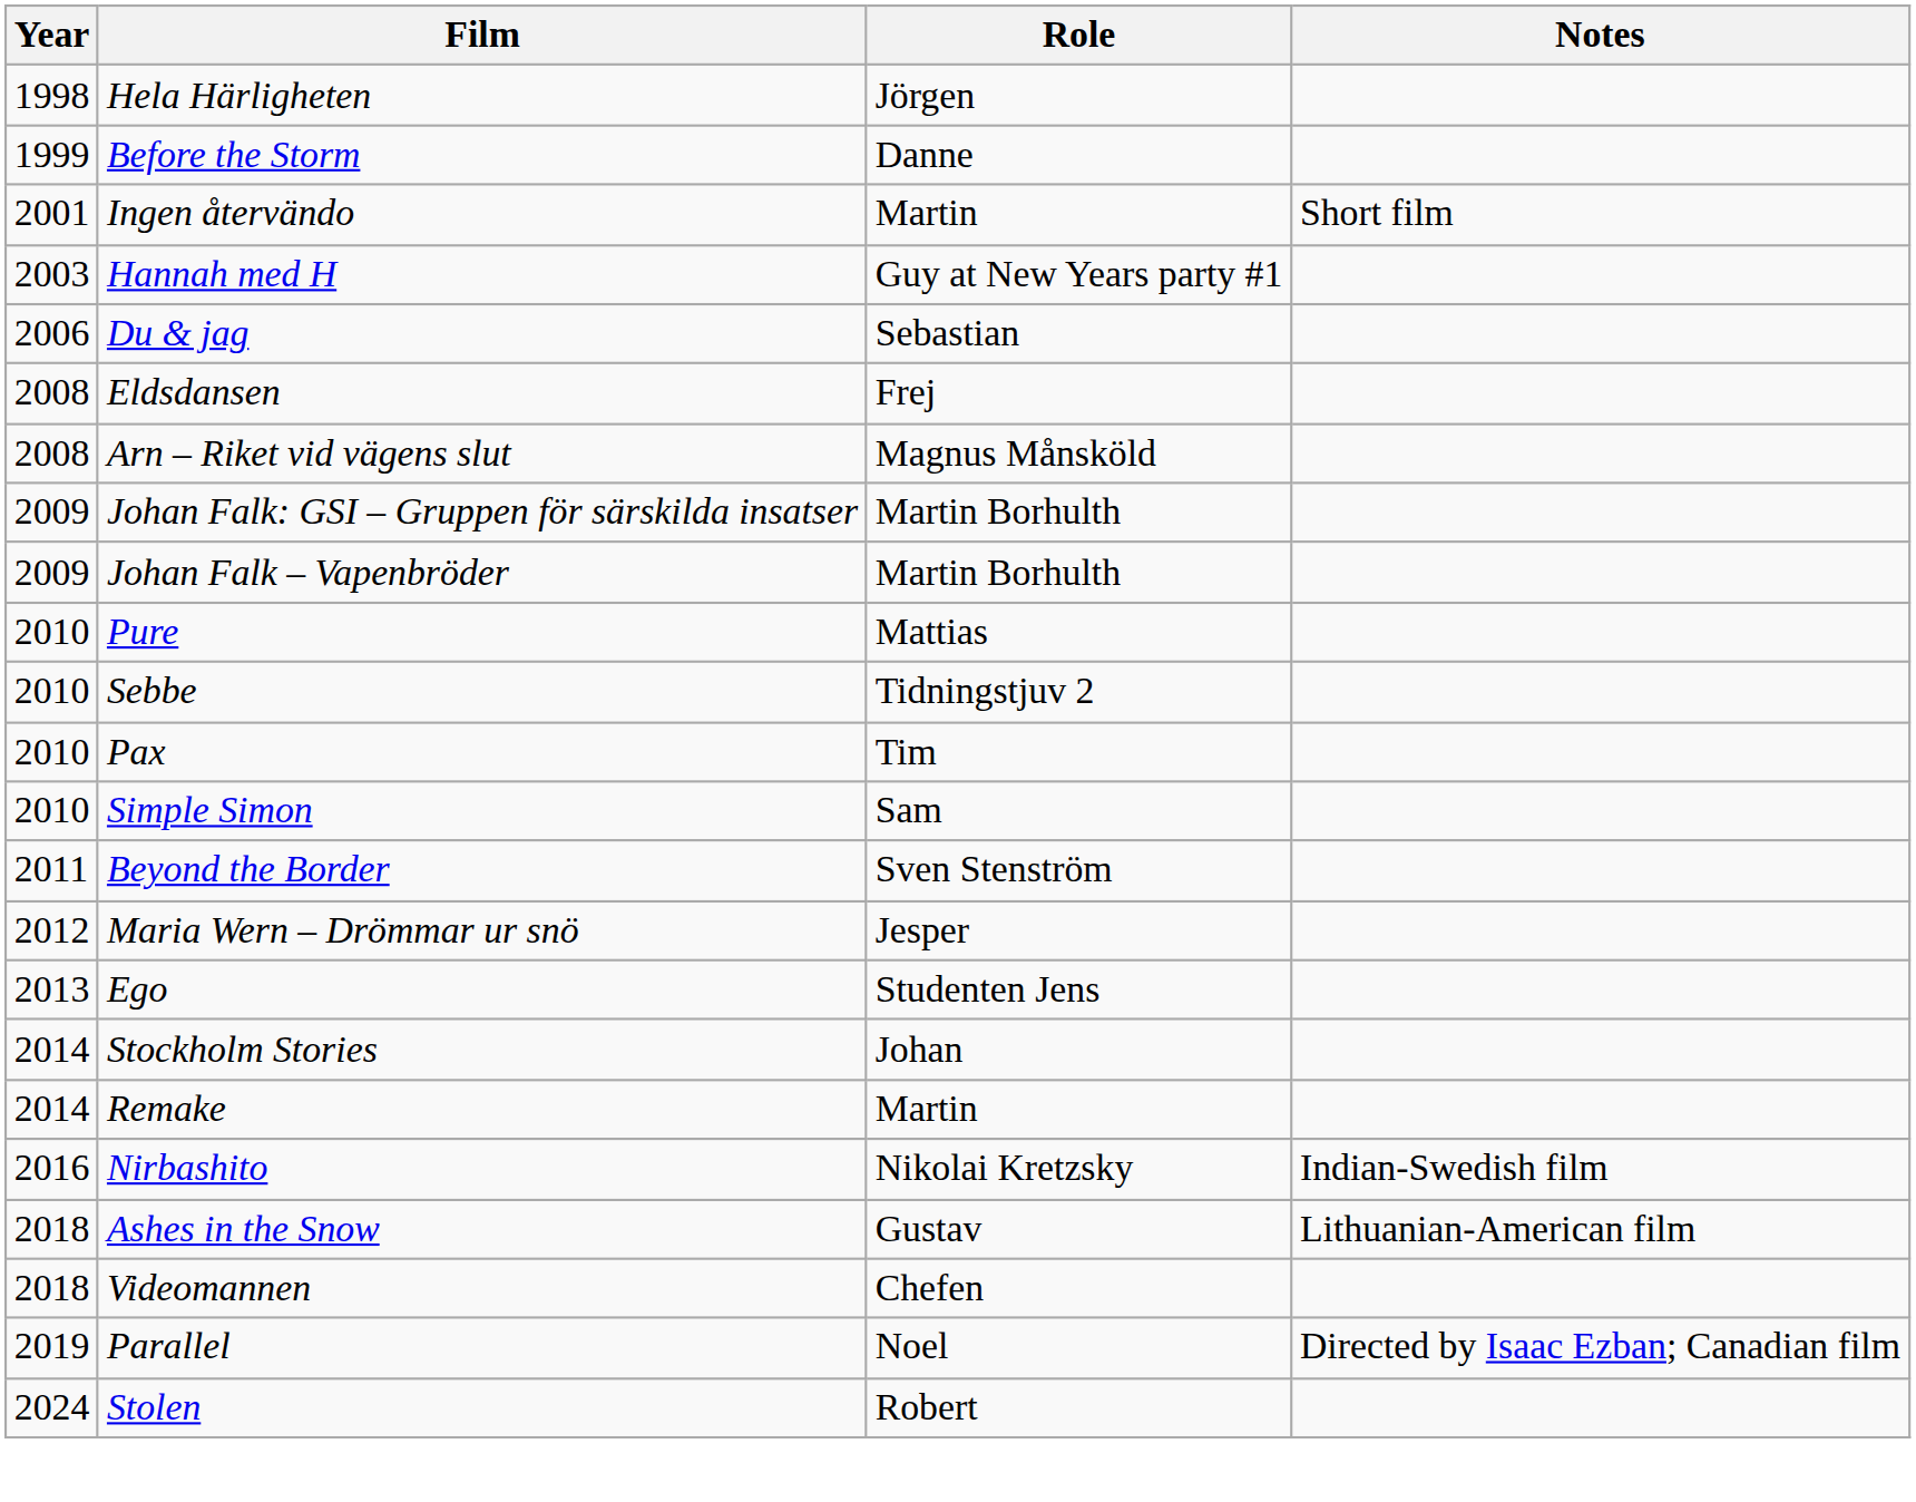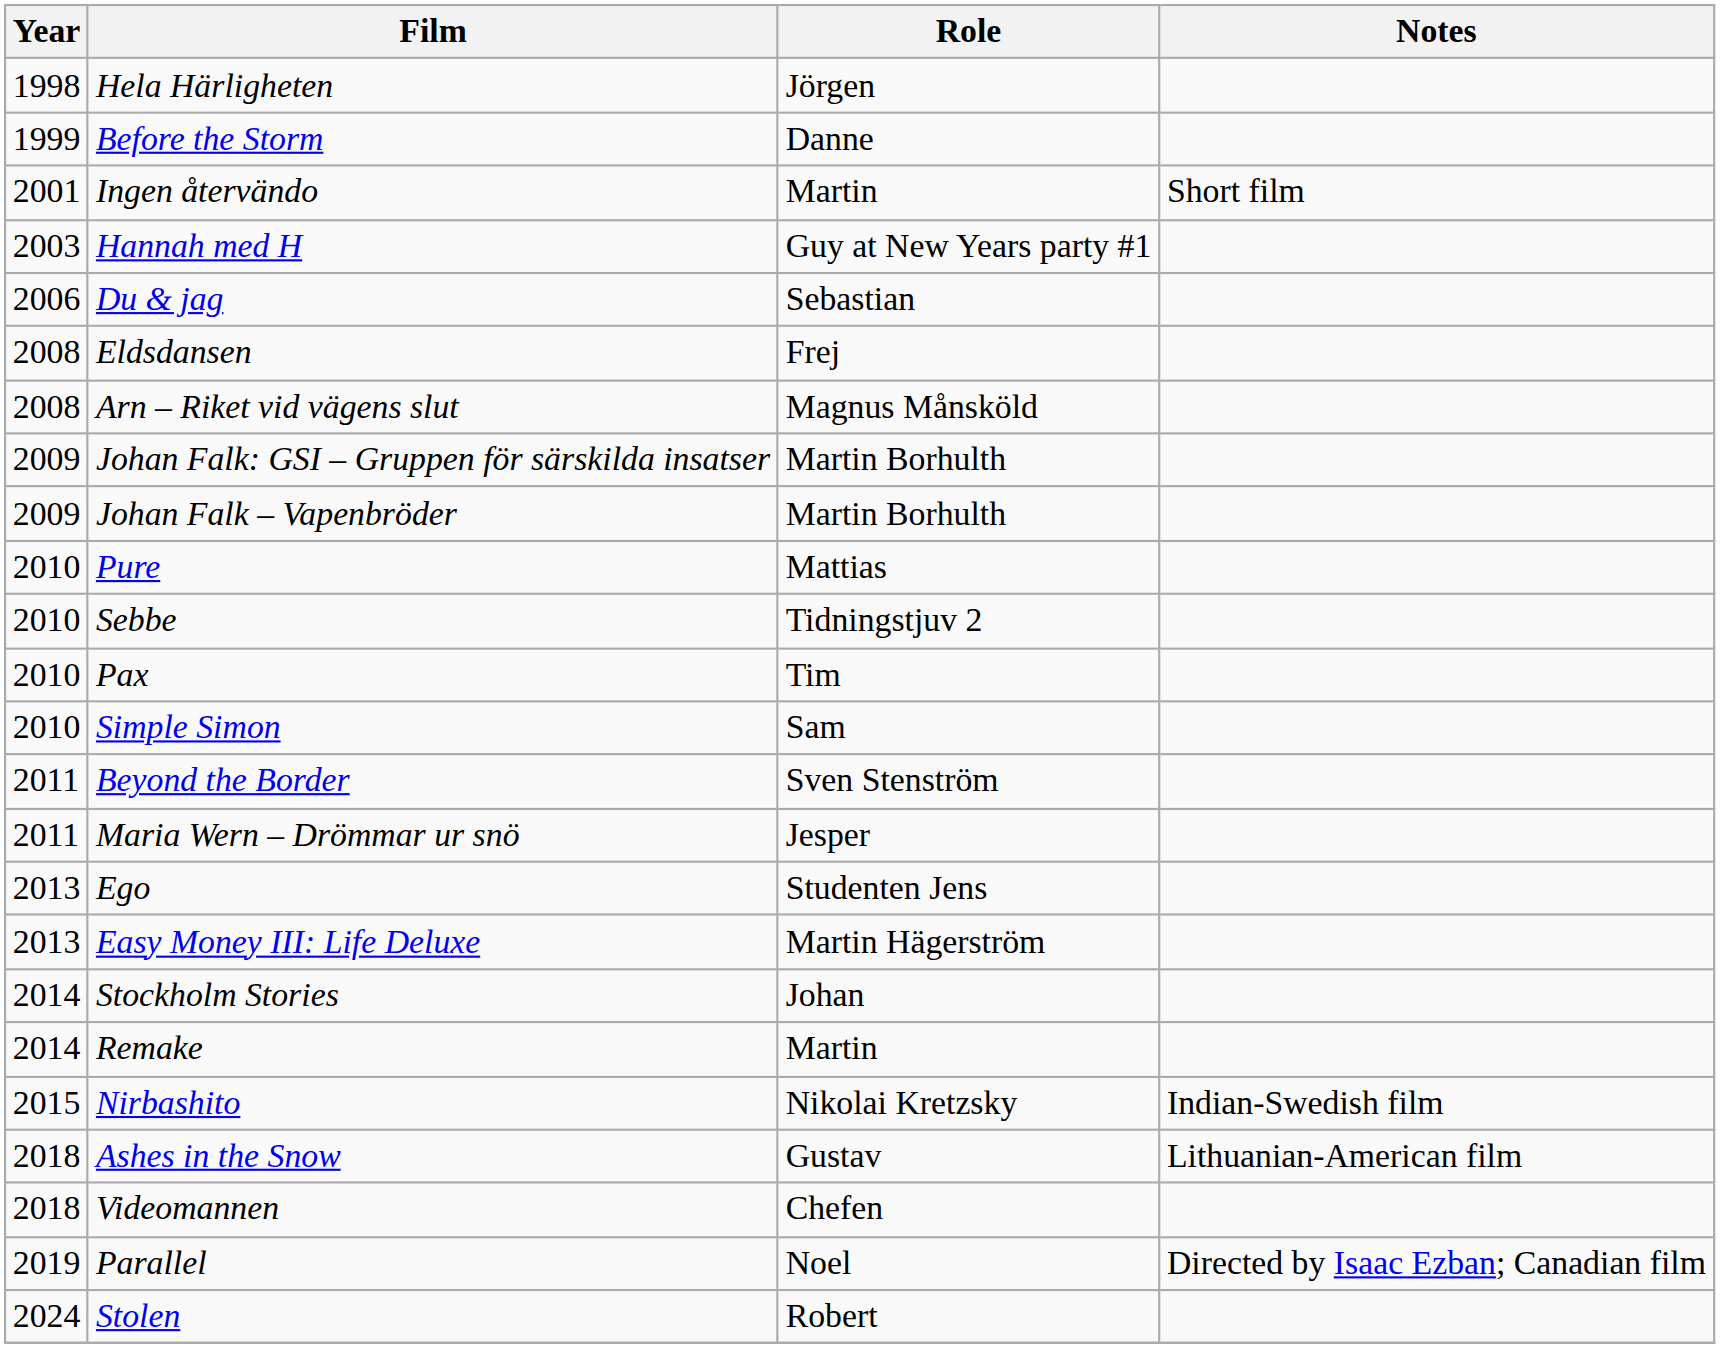Maria Wern – Drömmar ur snö | Year: 2012 -> 2011
+ row: 2013 | Easy Money III: Life Deluxe | Martin Hägerström
Nirbashito | Year: 2016 -> 2015
